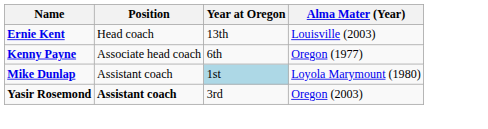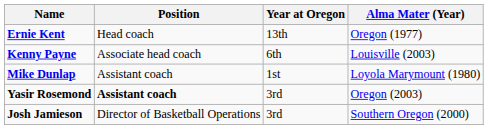Ernie Kent | Alma Mater (Year): Louisville (2003) -> Oregon (1977)
Kenny Payne | Alma Mater (Year): Oregon (1977) -> Louisville (2003)
Mike Dunlap | Year at Oregon: lightblue background -> no background
+ row: Josh Jamieson | Director of Basketball Operations | 3rd | Southern Oregon (2000)
